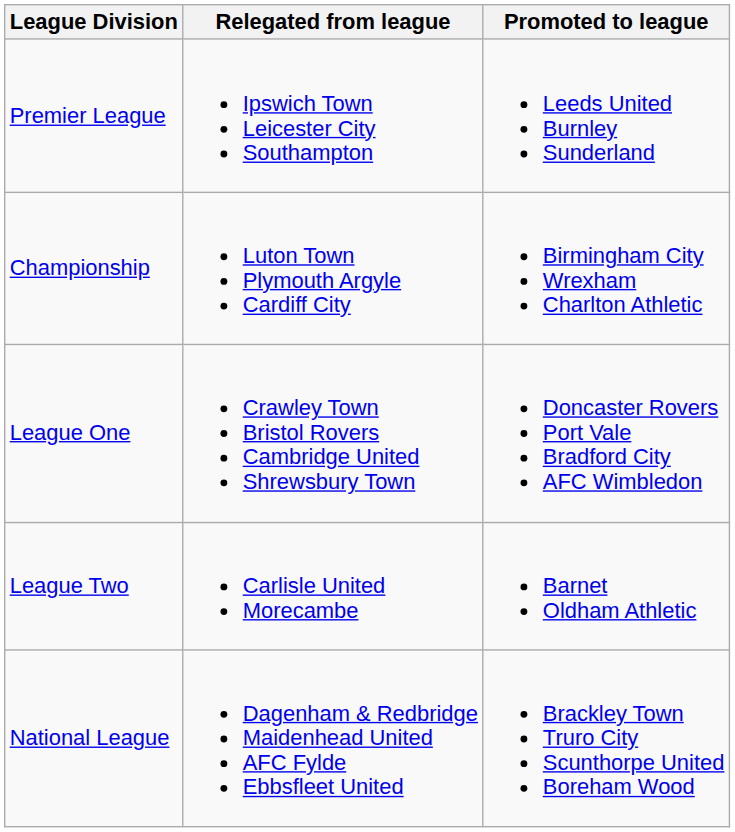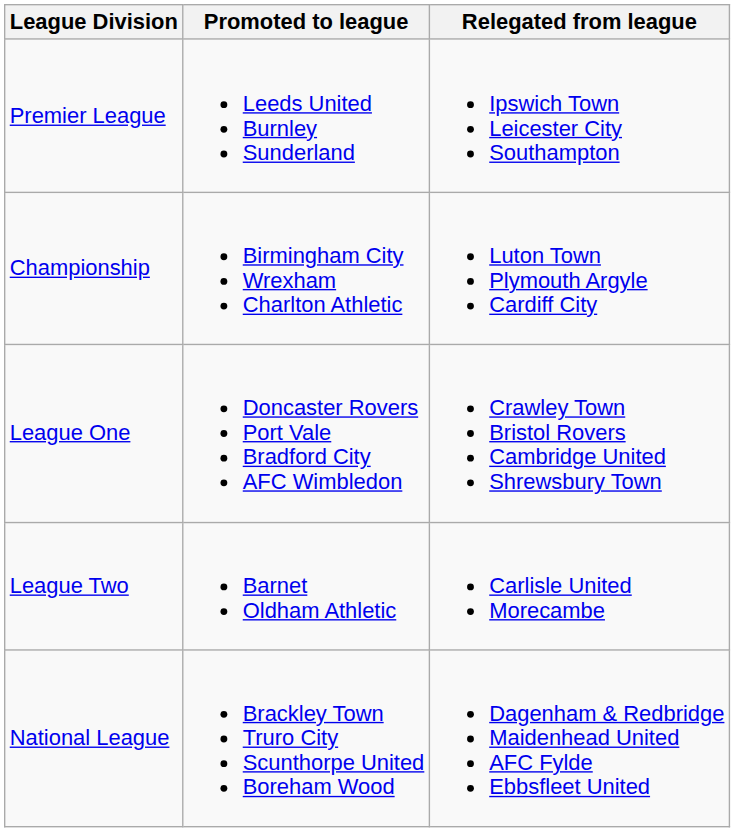columns swapped: Promoted to league <-> Relegated from league
